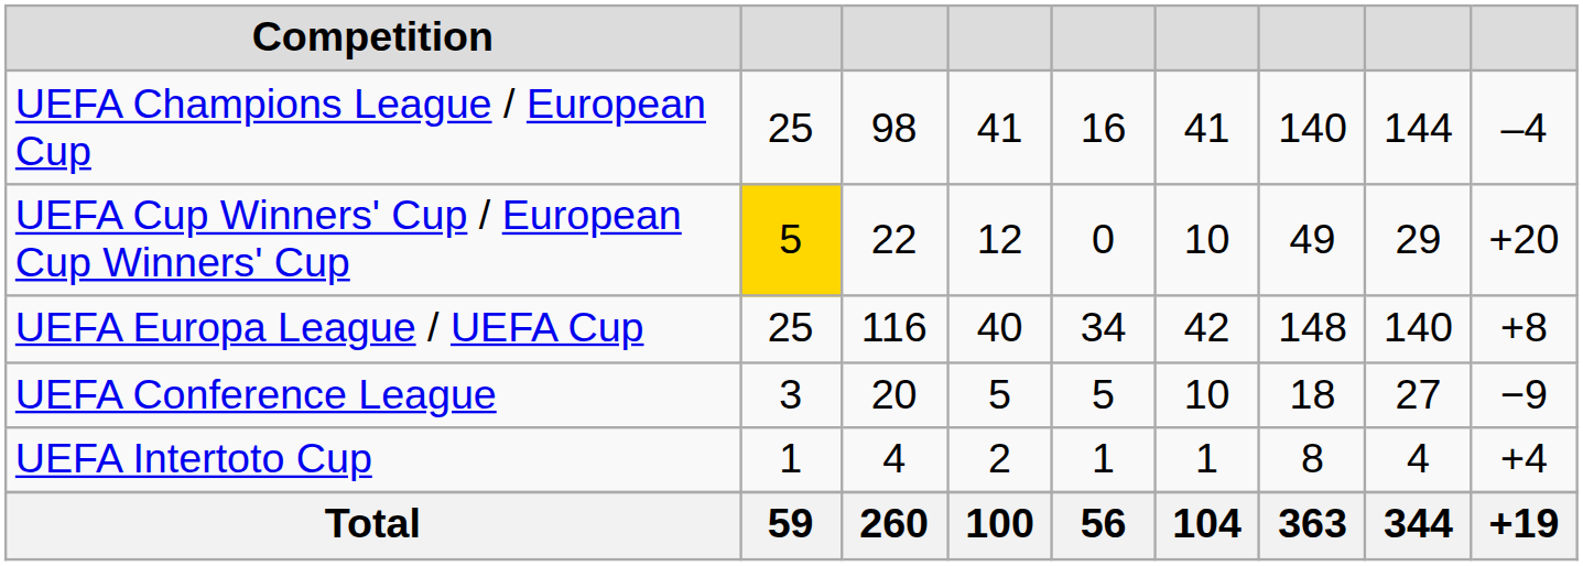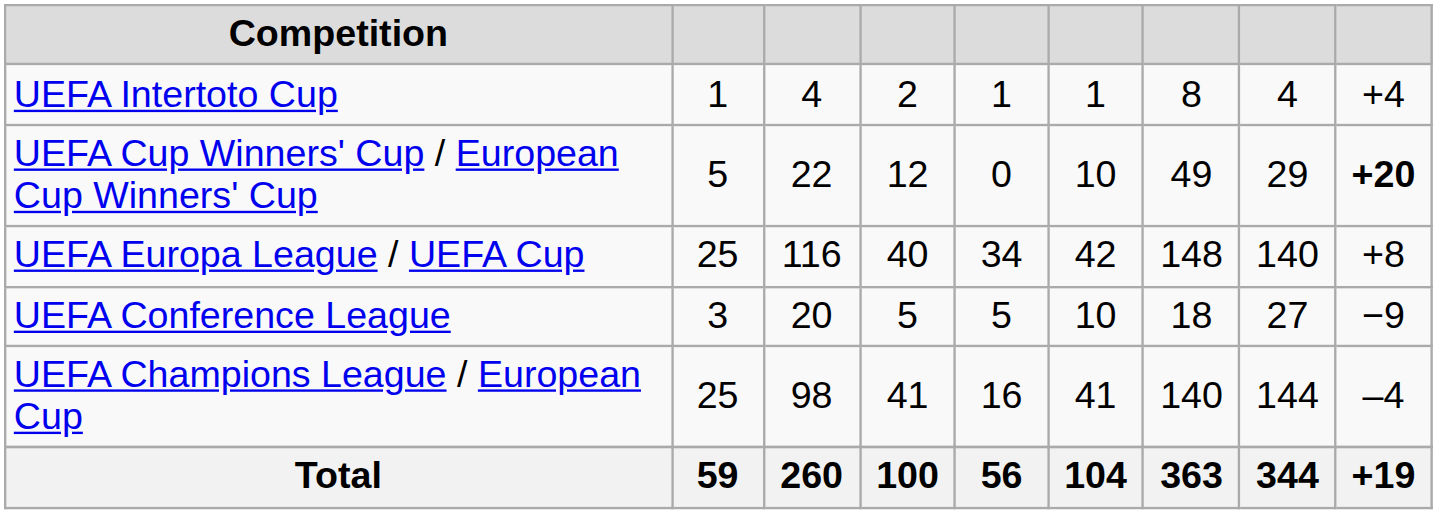rows swapped: UEFA Champions League / European Cup <-> UEFA Intertoto Cup
UEFA Cup Winners' Cup / European Cup Winners' Cup | column 2: gold background -> no background
UEFA Cup Winners' Cup / European Cup Winners' Cup | column 9: normal -> bold
